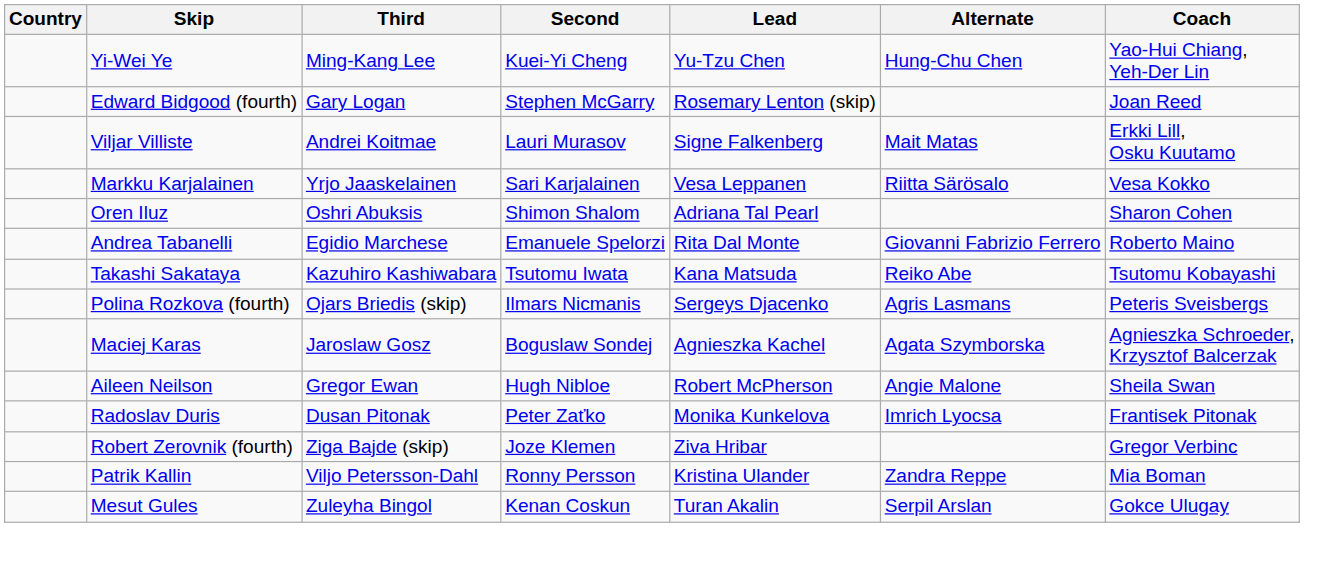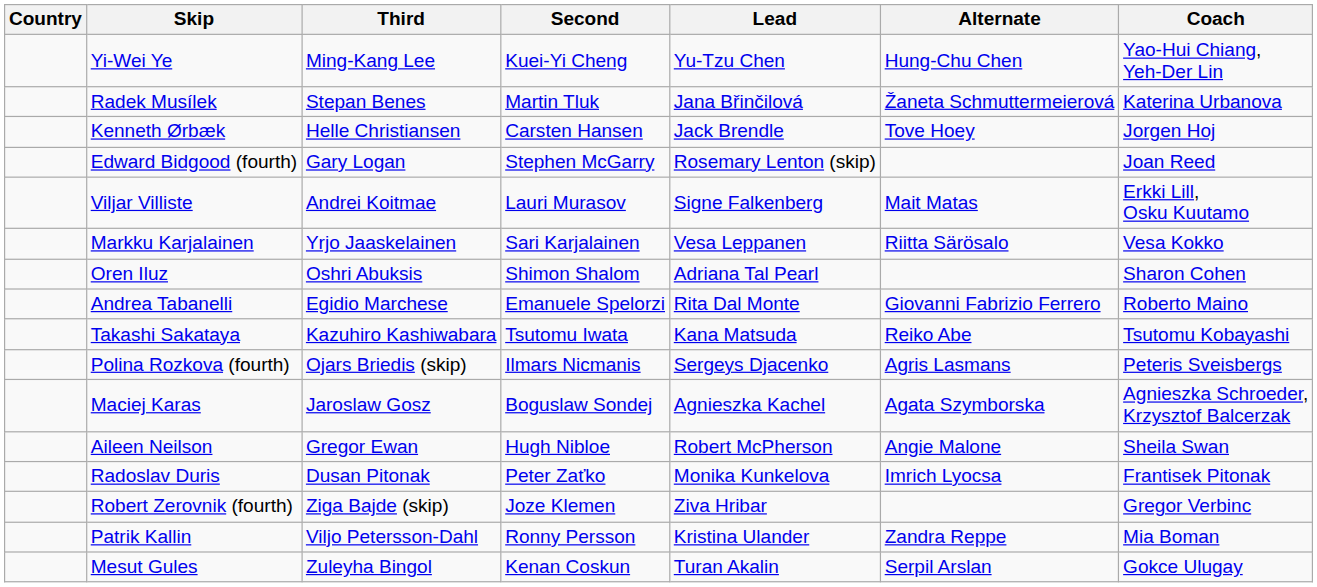+ row: Radek Musílek | Stepan Benes | Martin Tluk | Jana Břinčilová | Žaneta Schmuttermeierová | Katerina Urbanova
+ row: Kenneth Ørbæk | Helle Christiansen | Carsten Hansen | Jack Brendle | Tove Hoey | Jorgen Hoj
